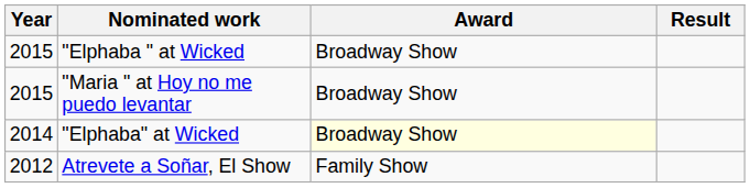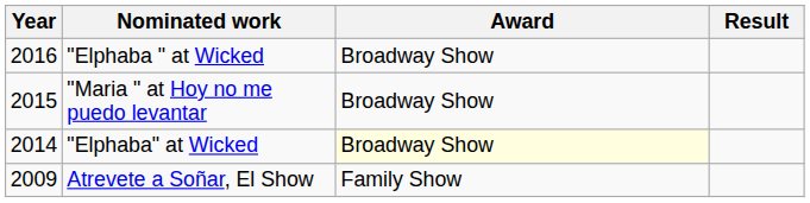"Elphaba " at Wicked | Year: 2015 -> 2016
Atrevete a Soñar, El Show | Year: 2012 -> 2009
